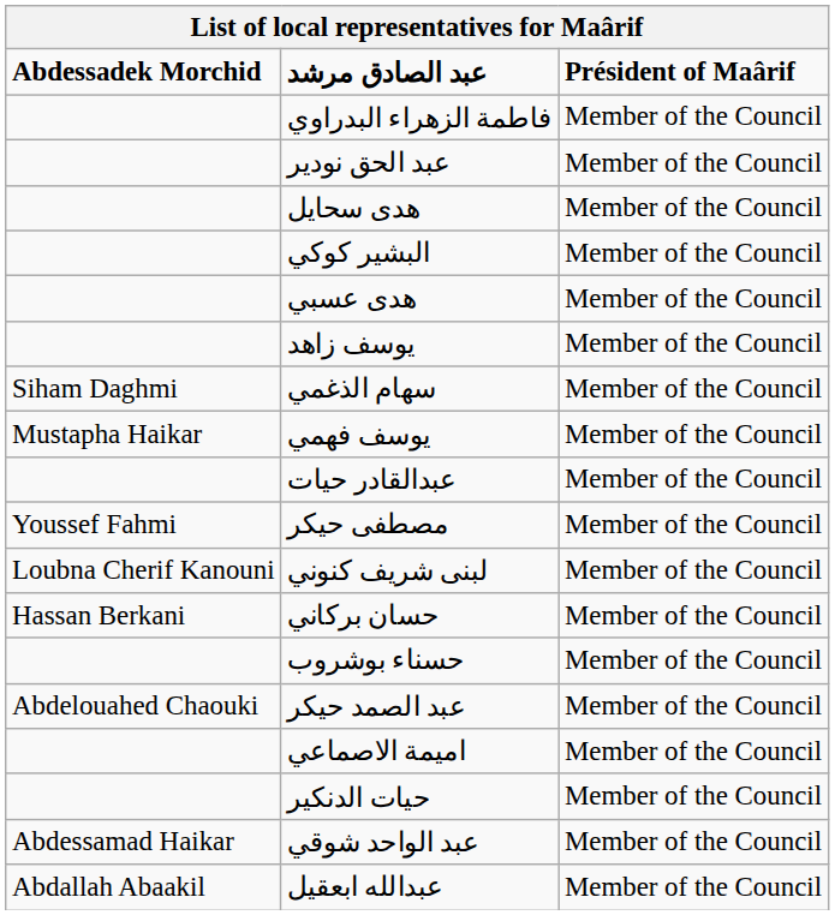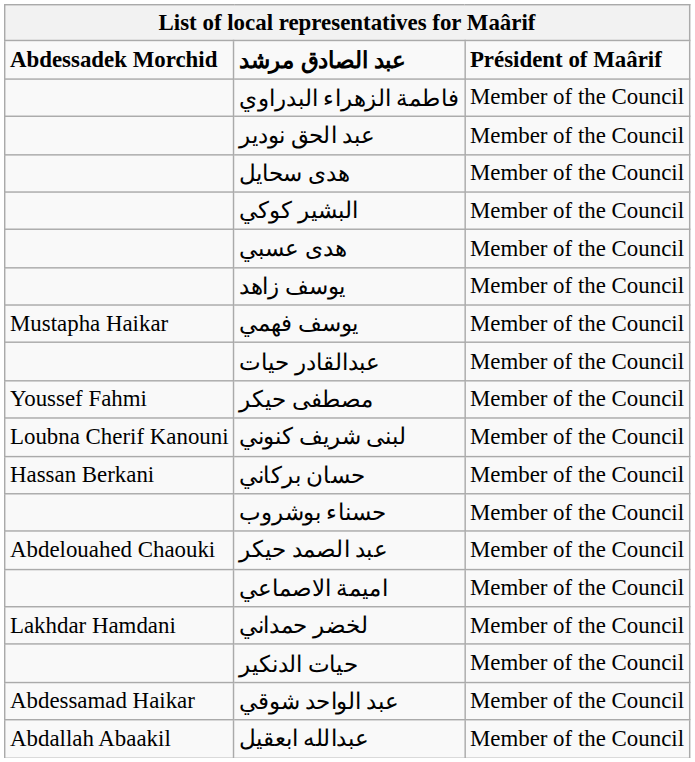- row: Siham Daghmi | سهام الذغمي | Member of the Council
+ row: Lakhdar Hamdani | لخضر حمداني | Member of the Council
